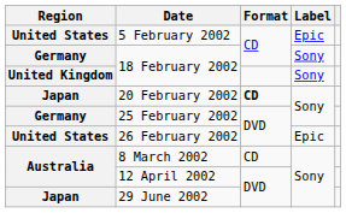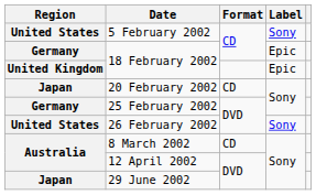5 February 2002 | Label: Epic -> Sony
Germany / 18 February 2002 | Label: Sony -> Epic
United Kingdom / 18 February 2002 | Label: Sony -> Epic
20 February 2002 | Format: bold -> normal
26 February 2002 | Label: Epic -> Sony
